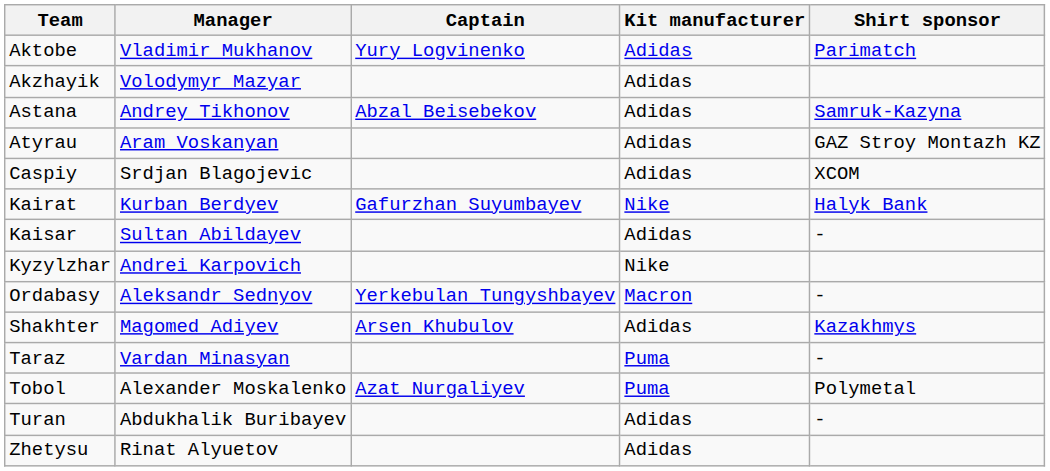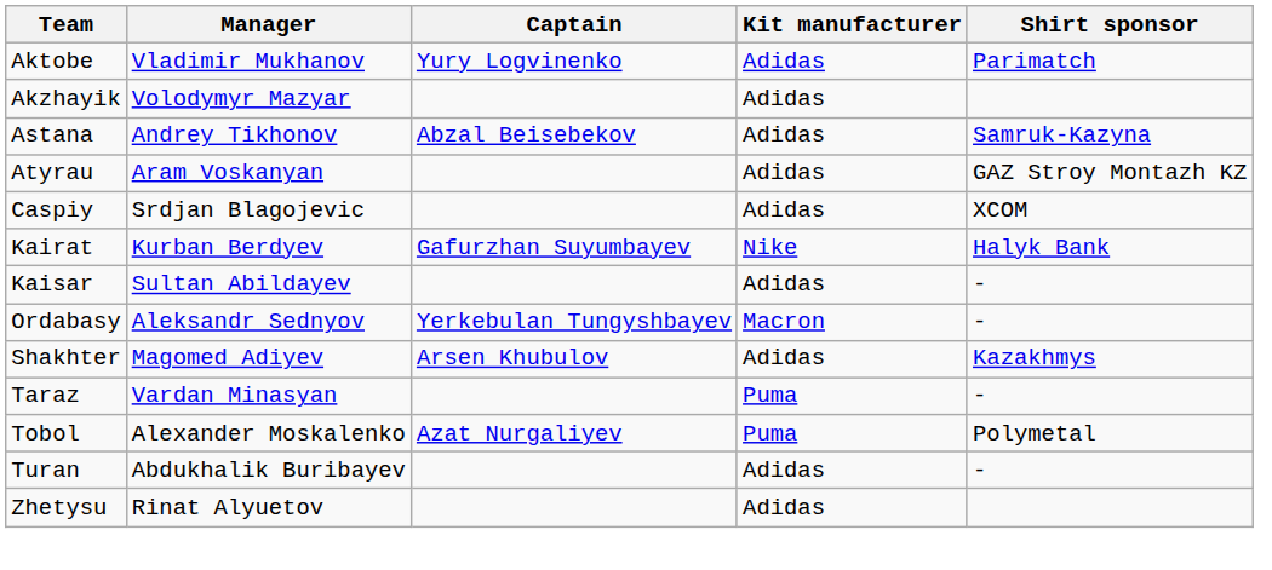- row: Kyzylzhar | Andrei Karpovich | Nike
